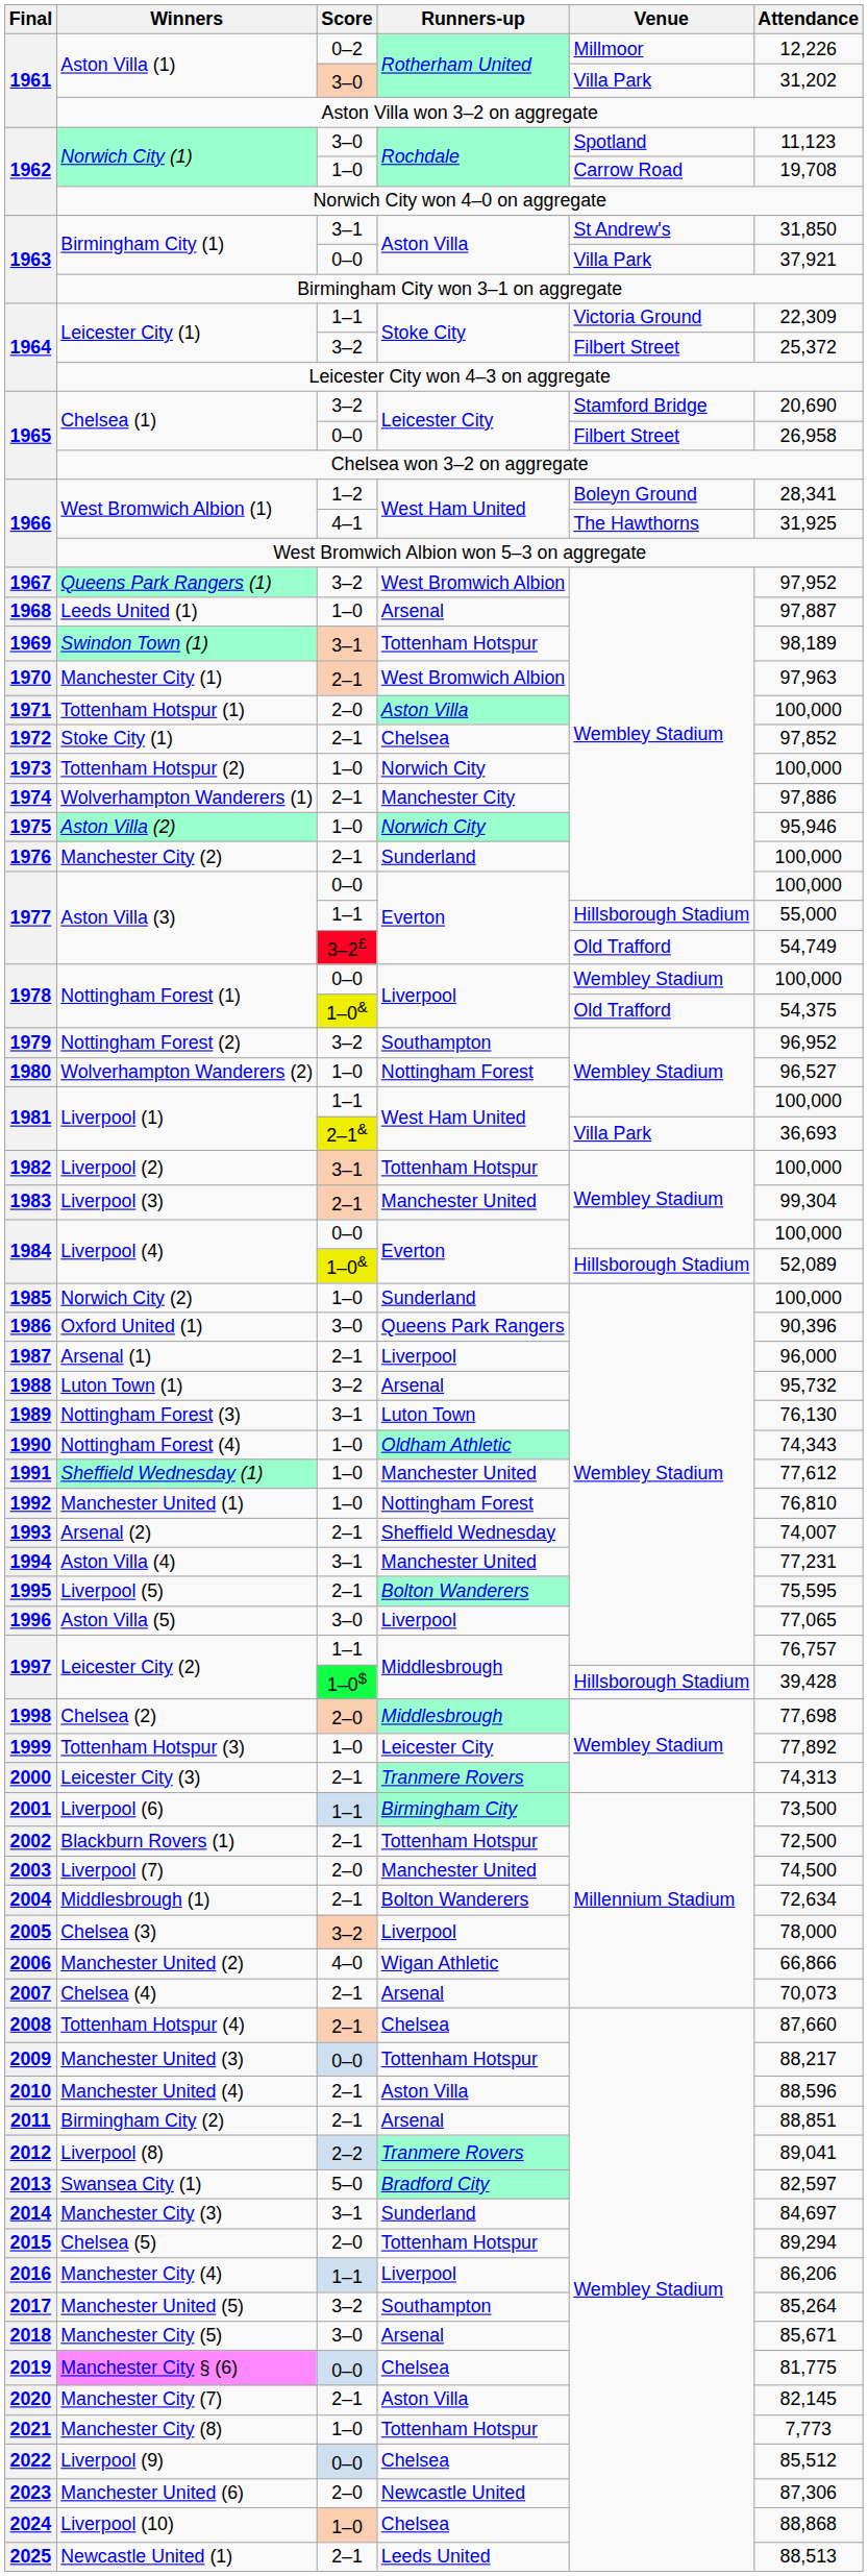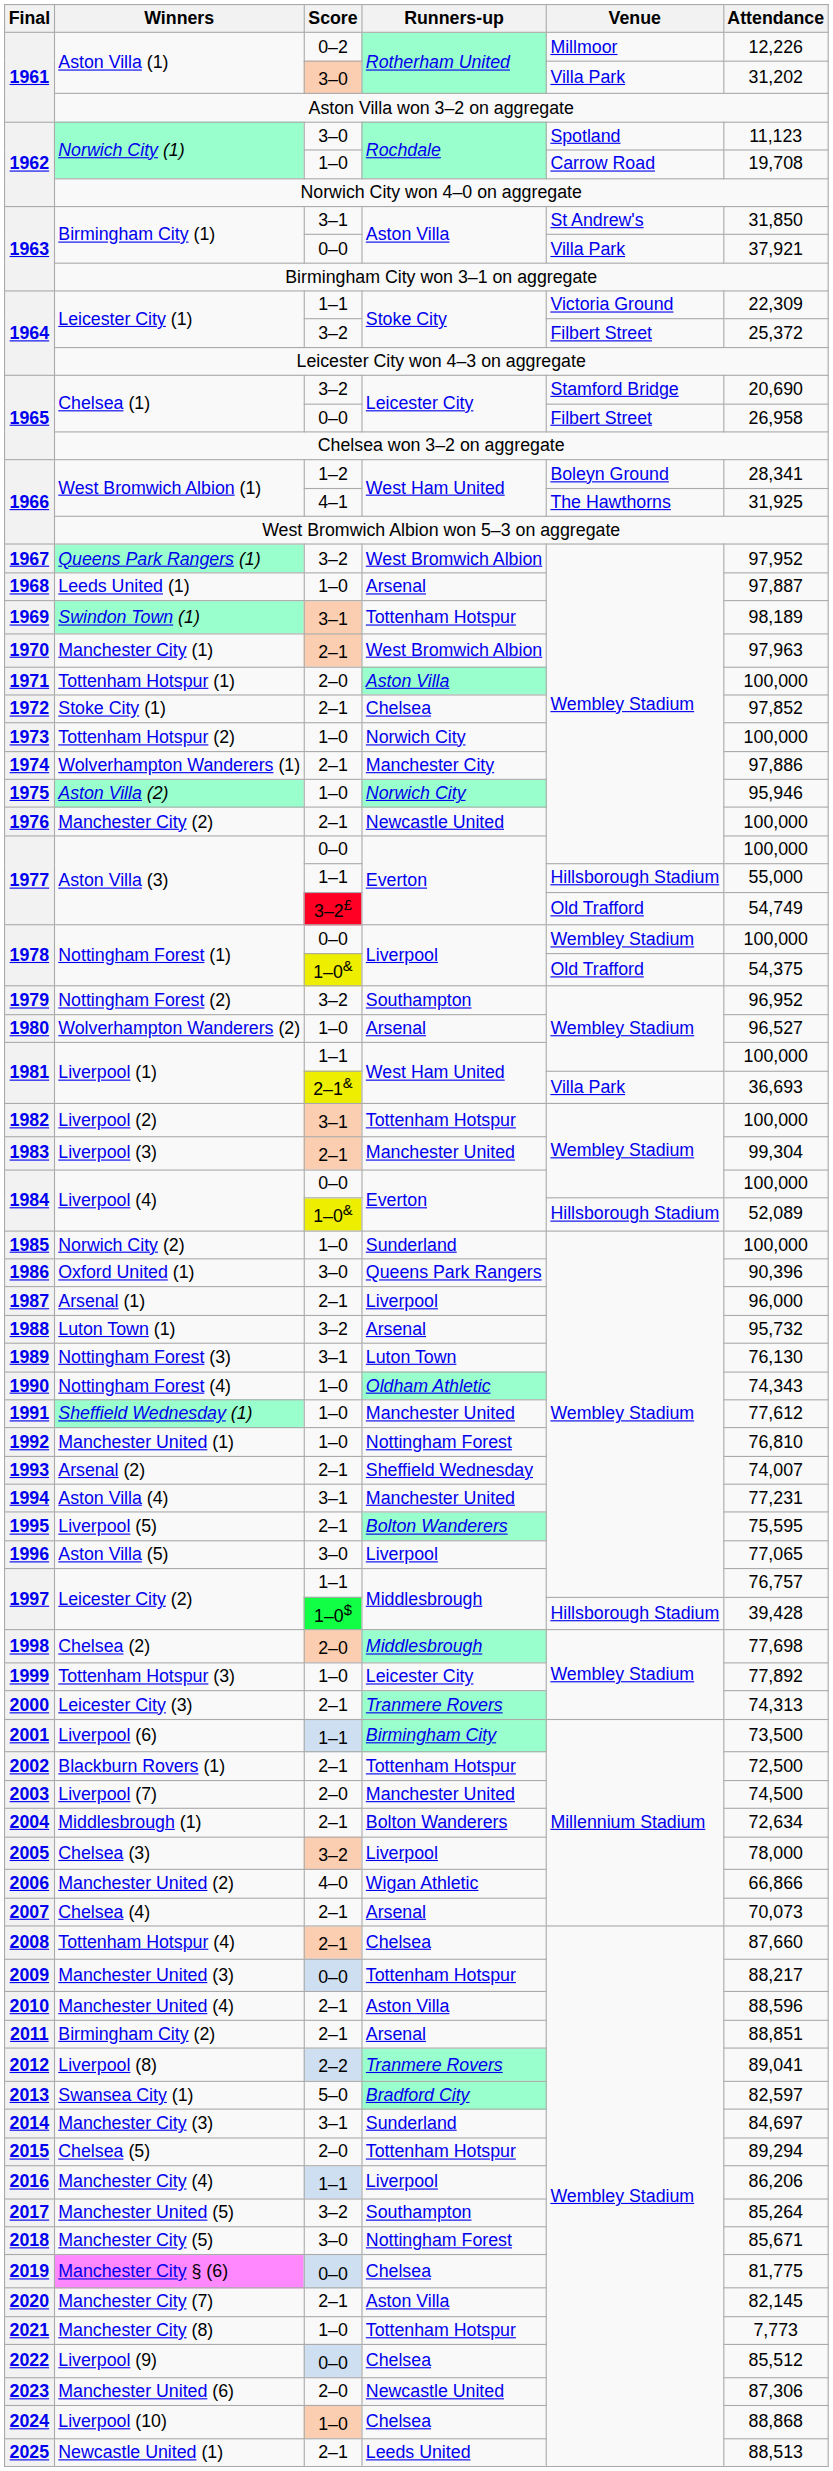Manchester City (2) | Runners-up: Sunderland -> Newcastle United
Wolverhampton Wanderers (2) | Runners-up: Nottingham Forest -> Arsenal
Manchester City (5) | Runners-up: Arsenal -> Nottingham Forest
